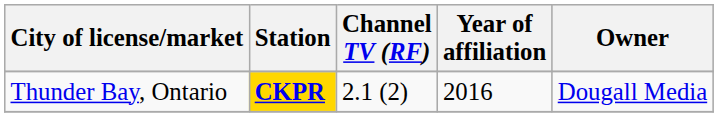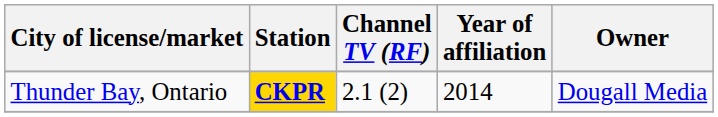Thunder Bay, Ontario | Year of affiliation: 2016 -> 2014
